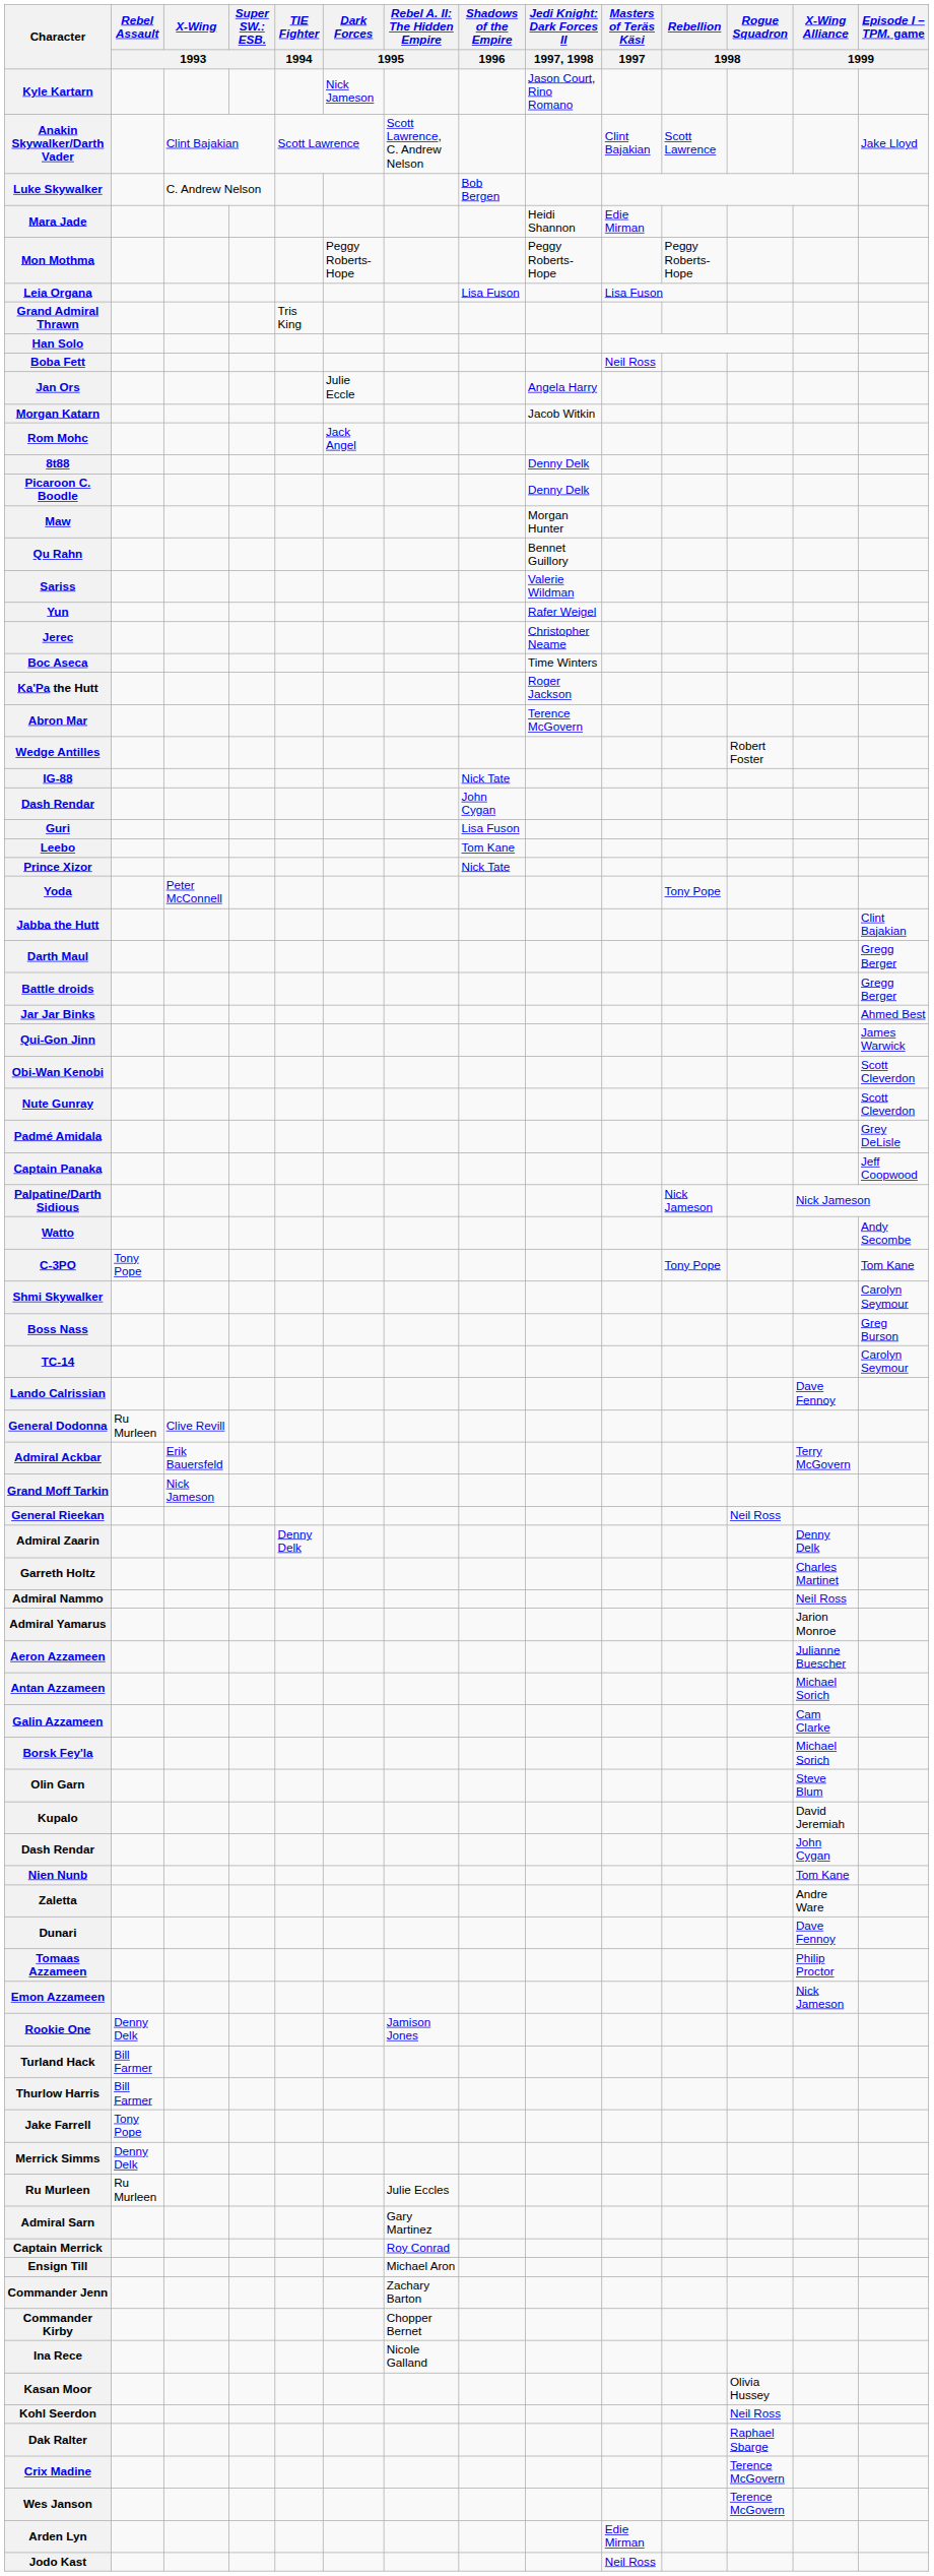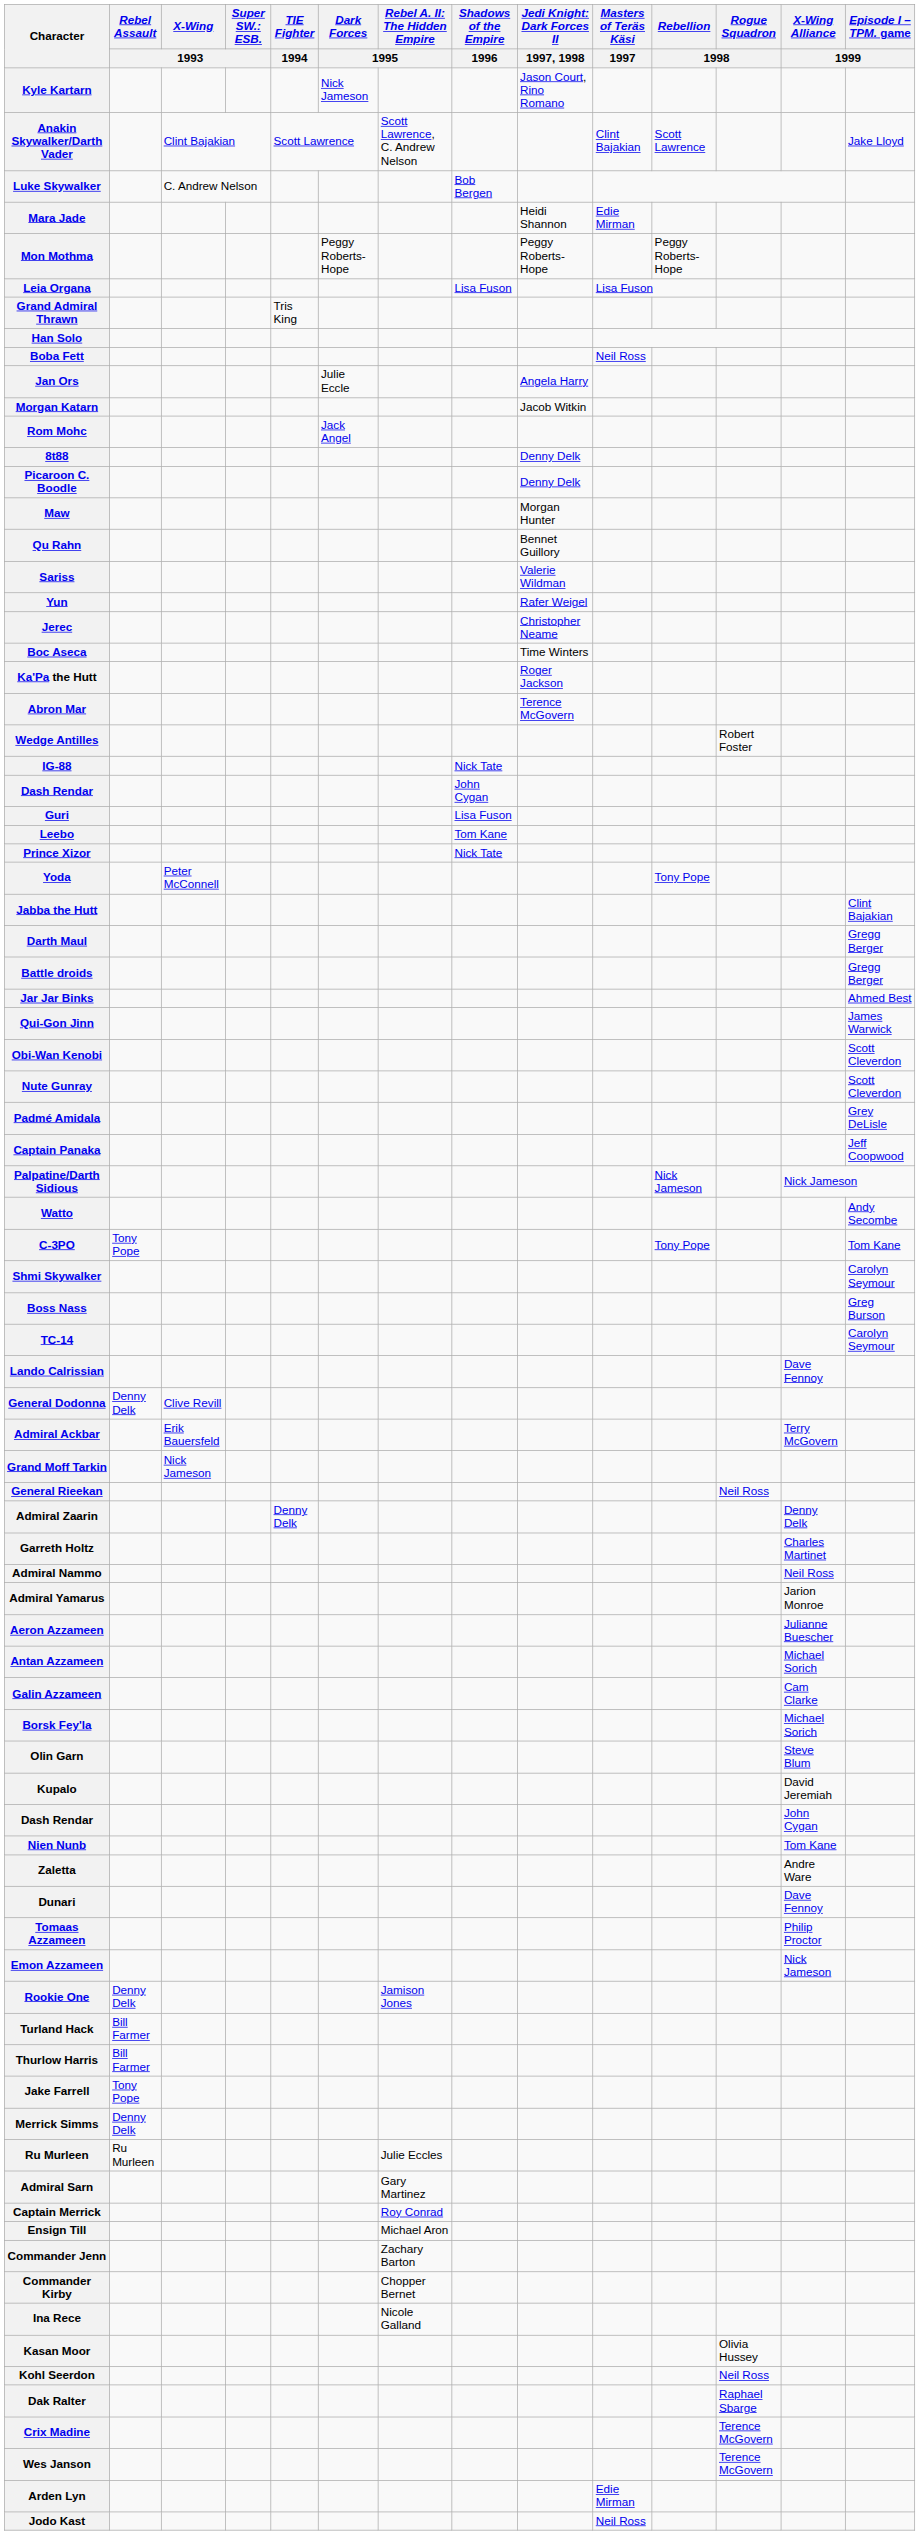General Dodonna | Rebel Assault / 1993: Ru Murleen -> Denny Delk
